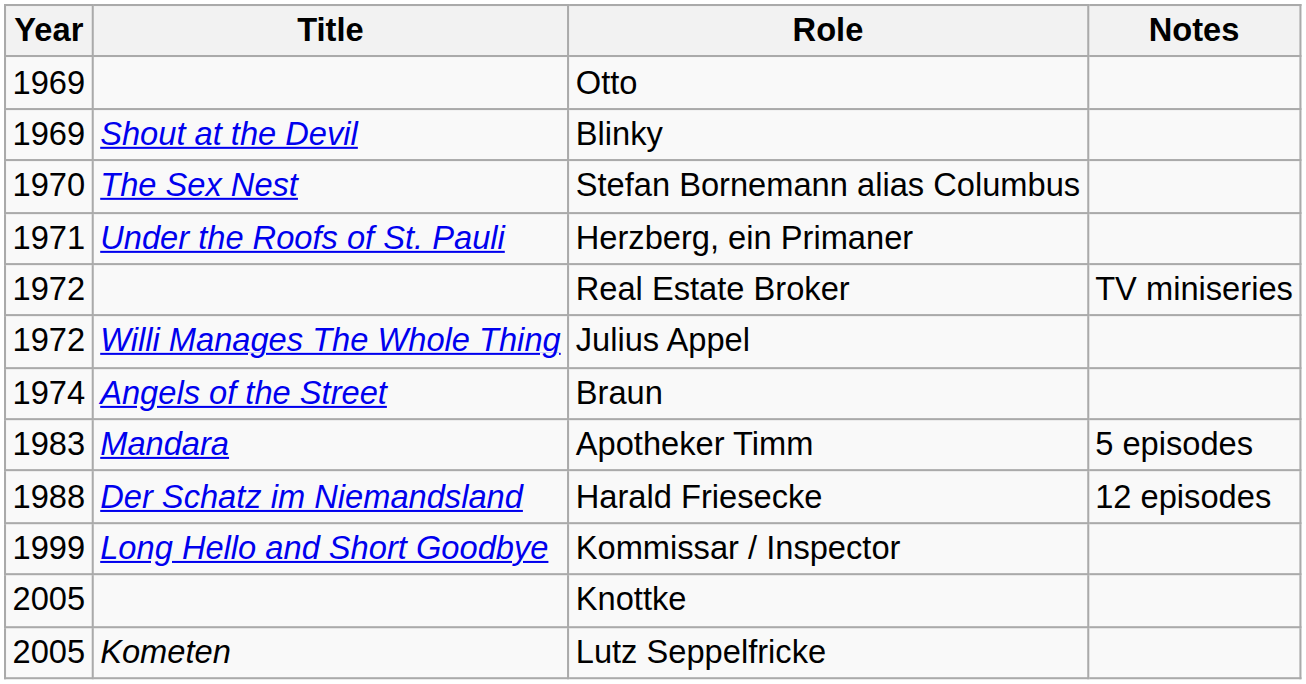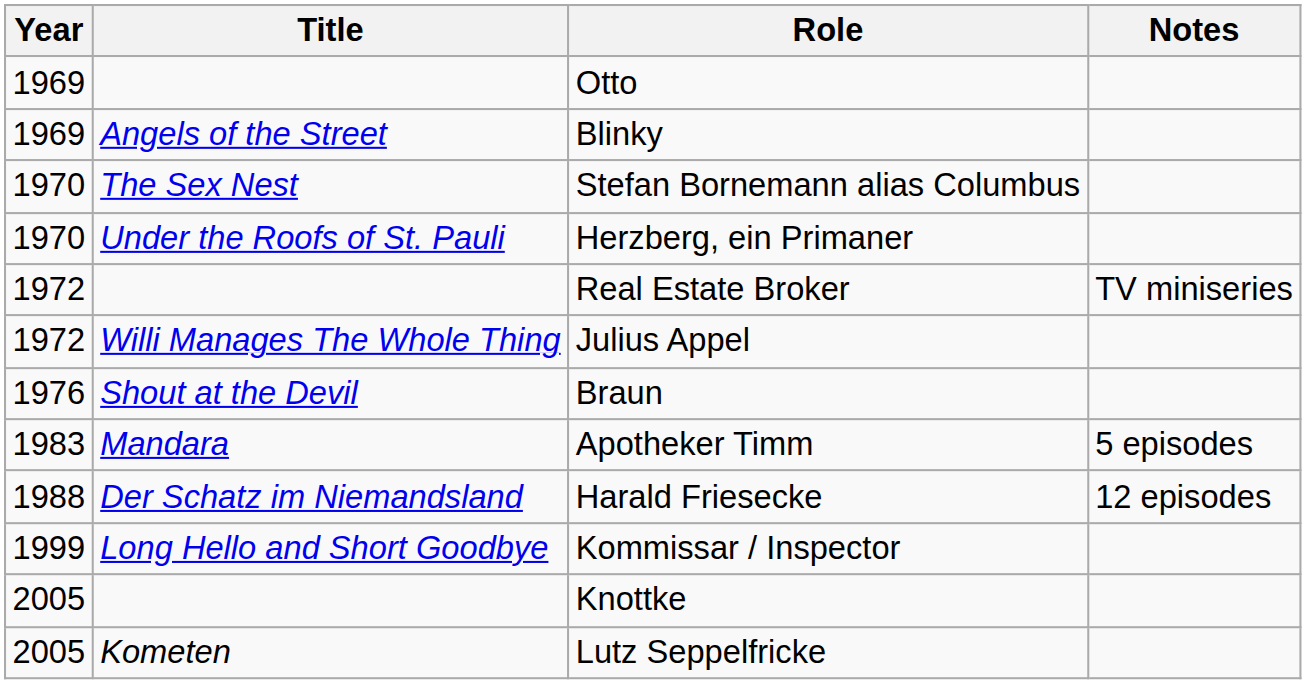Blinky | Title: Shout at the Devil -> Angels of the Street
Herzberg, ein Primaner | Year: 1971 -> 1970
Braun | Year: 1974 -> 1976
Braun | Title: Angels of the Street -> Shout at the Devil
